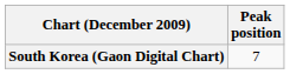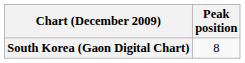South Korea (Gaon Digital Chart) | Peak position: 7 -> 8
